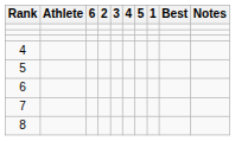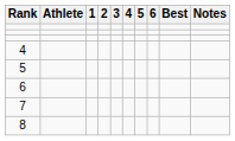columns swapped: 1 <-> 6
